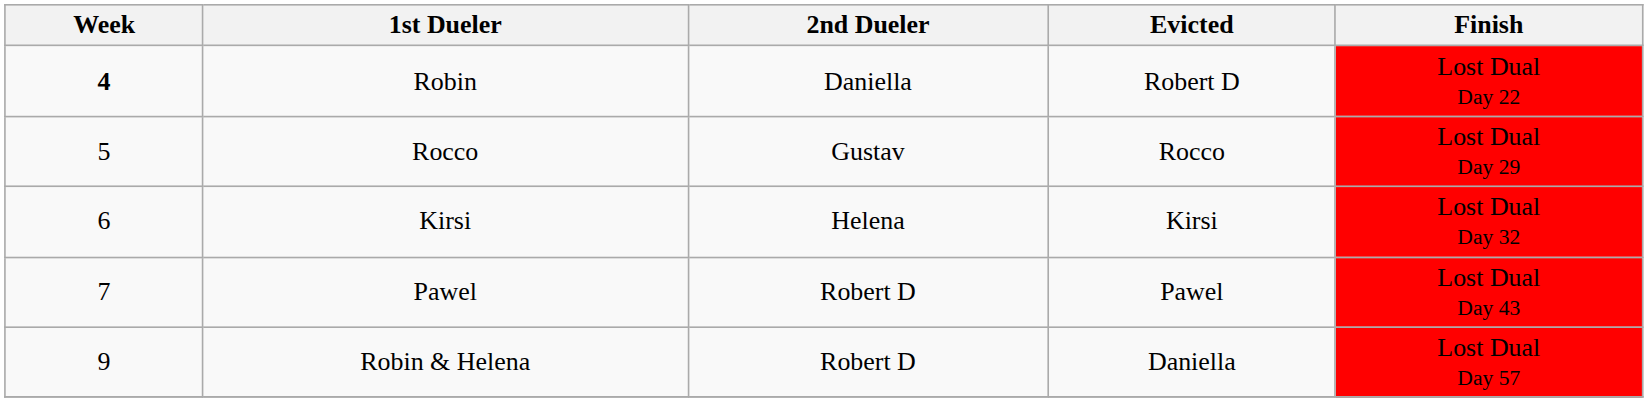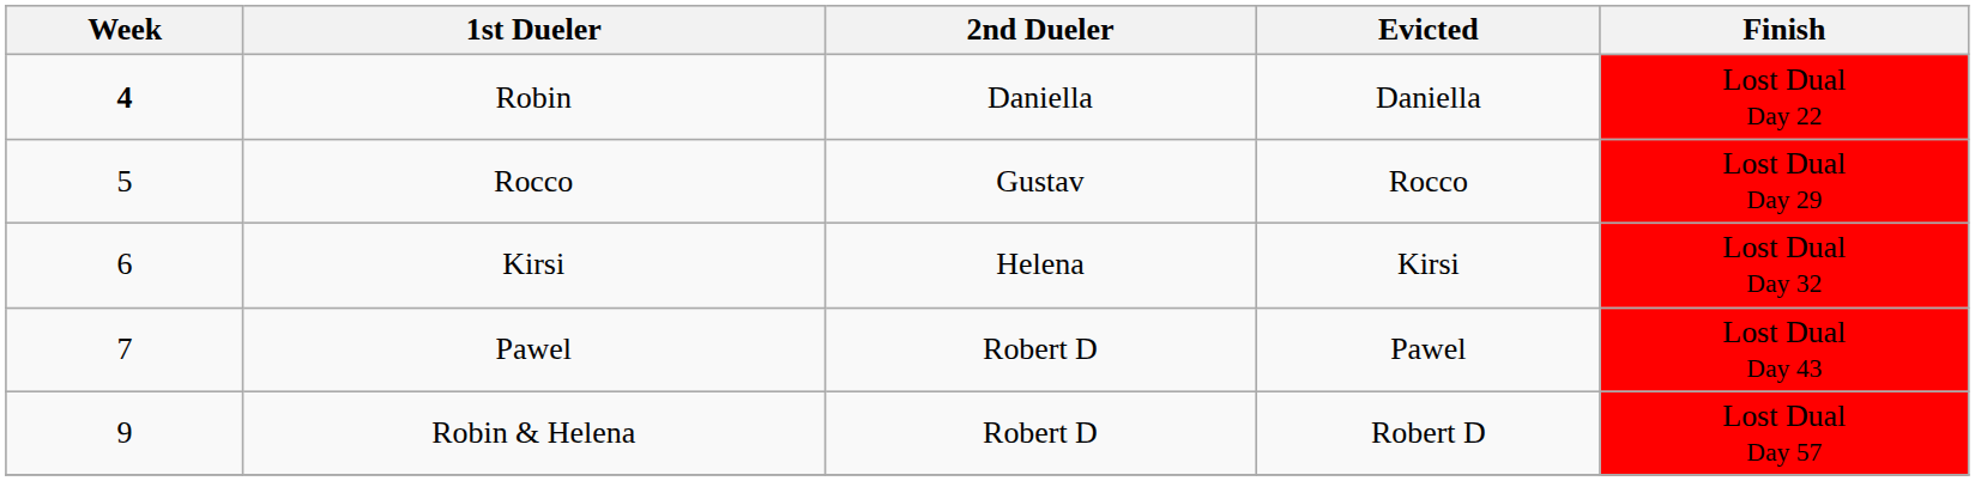Robin | Evicted: Robert D -> Daniella
Robin & Helena | Evicted: Daniella -> Robert D
